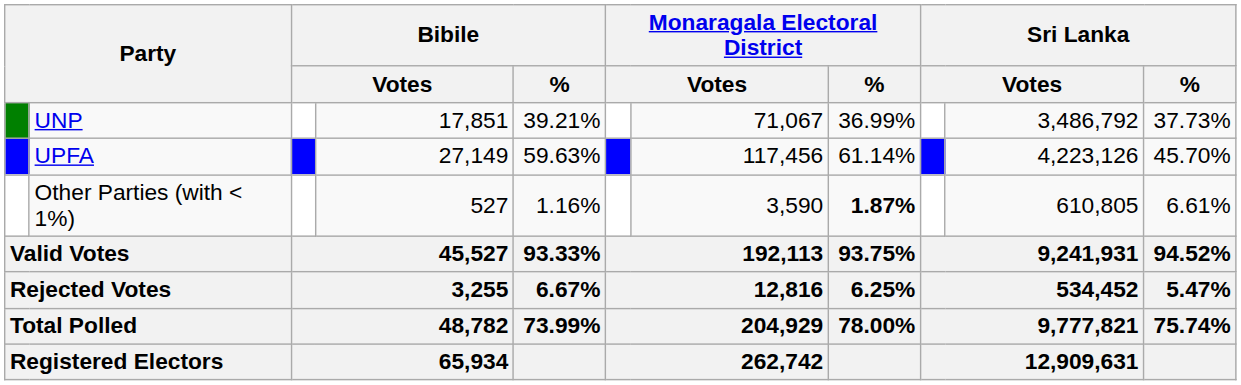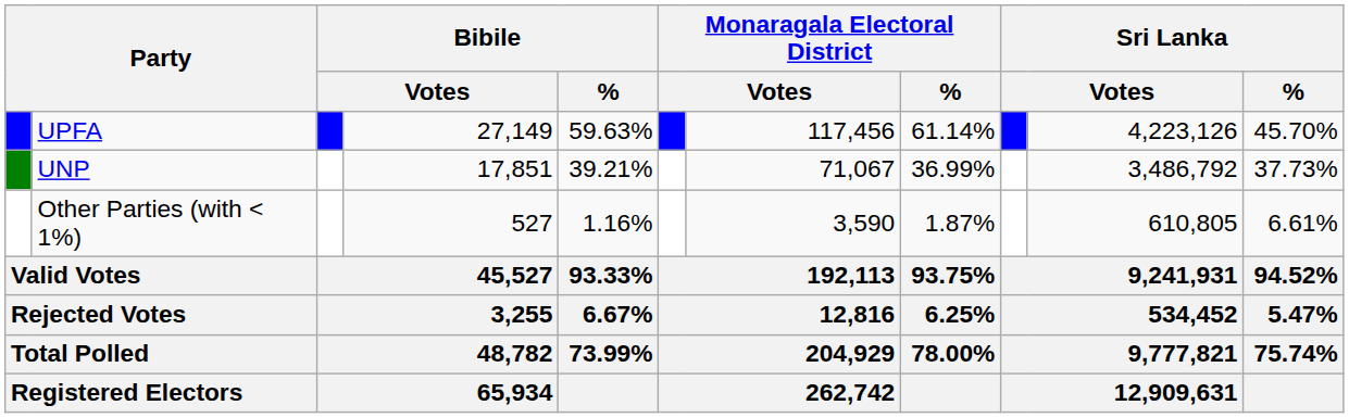rows swapped: UPFA <-> UNP
Other Parties (with < 1%) | Monaragala Electoral District / %: bold -> normal
